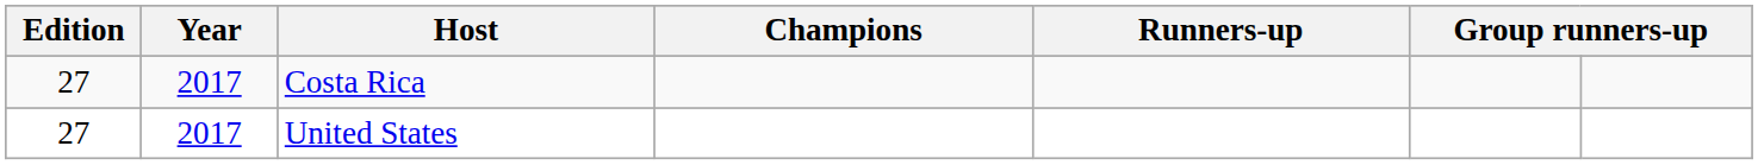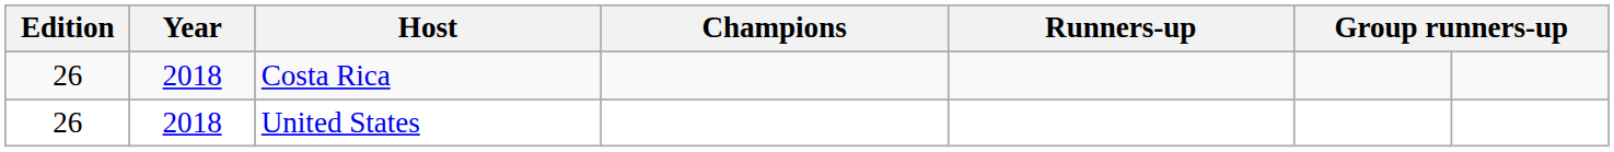Costa Rica | Edition: 27 -> 26
Costa Rica | Year: 2017 -> 2018
United States | Edition: 27 -> 26
United States | Year: 2017 -> 2018
